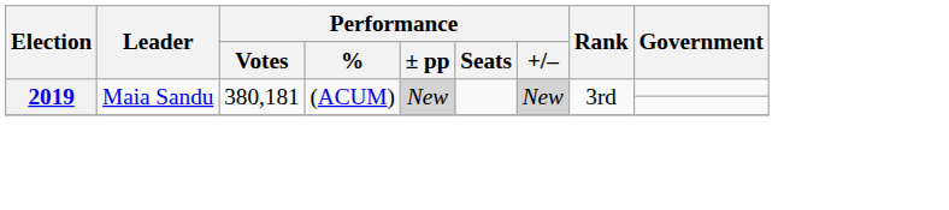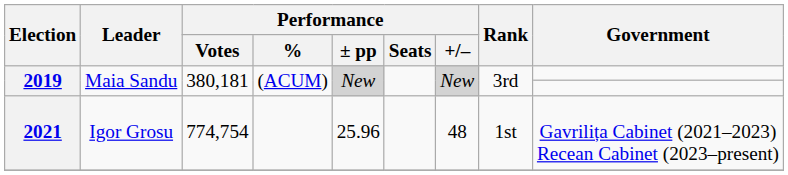+ row: 2021 | Igor Grosu | 774,754 | 25.96 | 48 | 1st | Gavrilița Cabinet (2021–2023) Recean Cabinet (2023–present)
